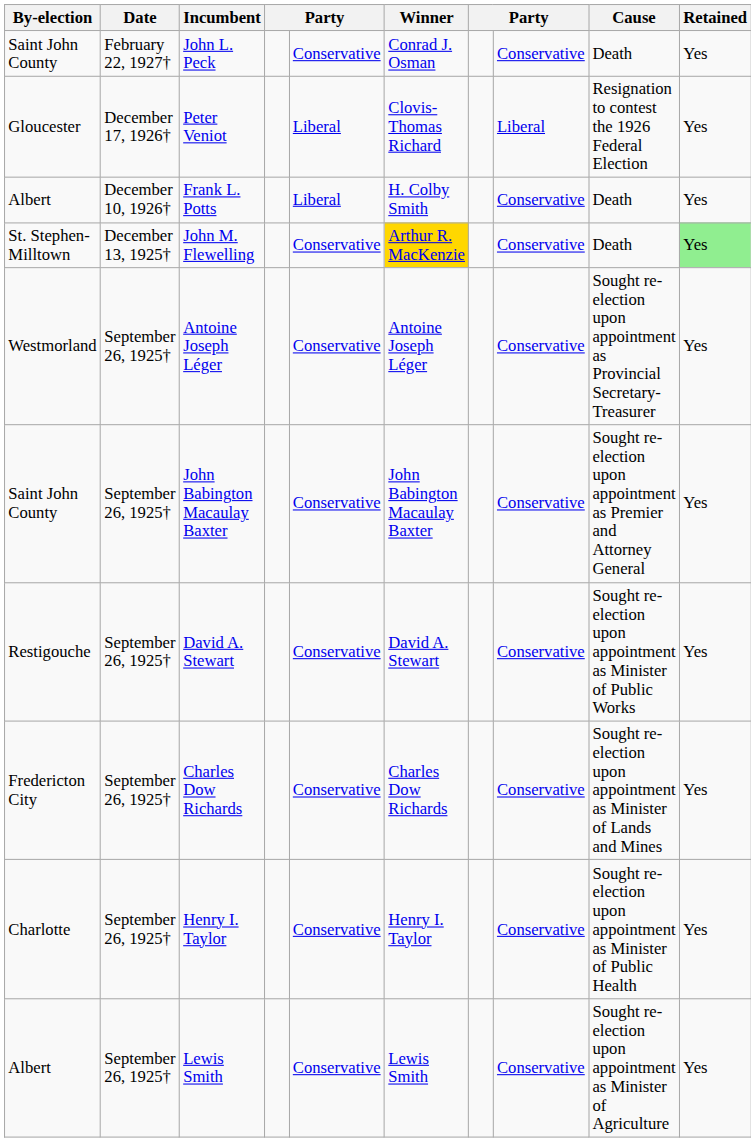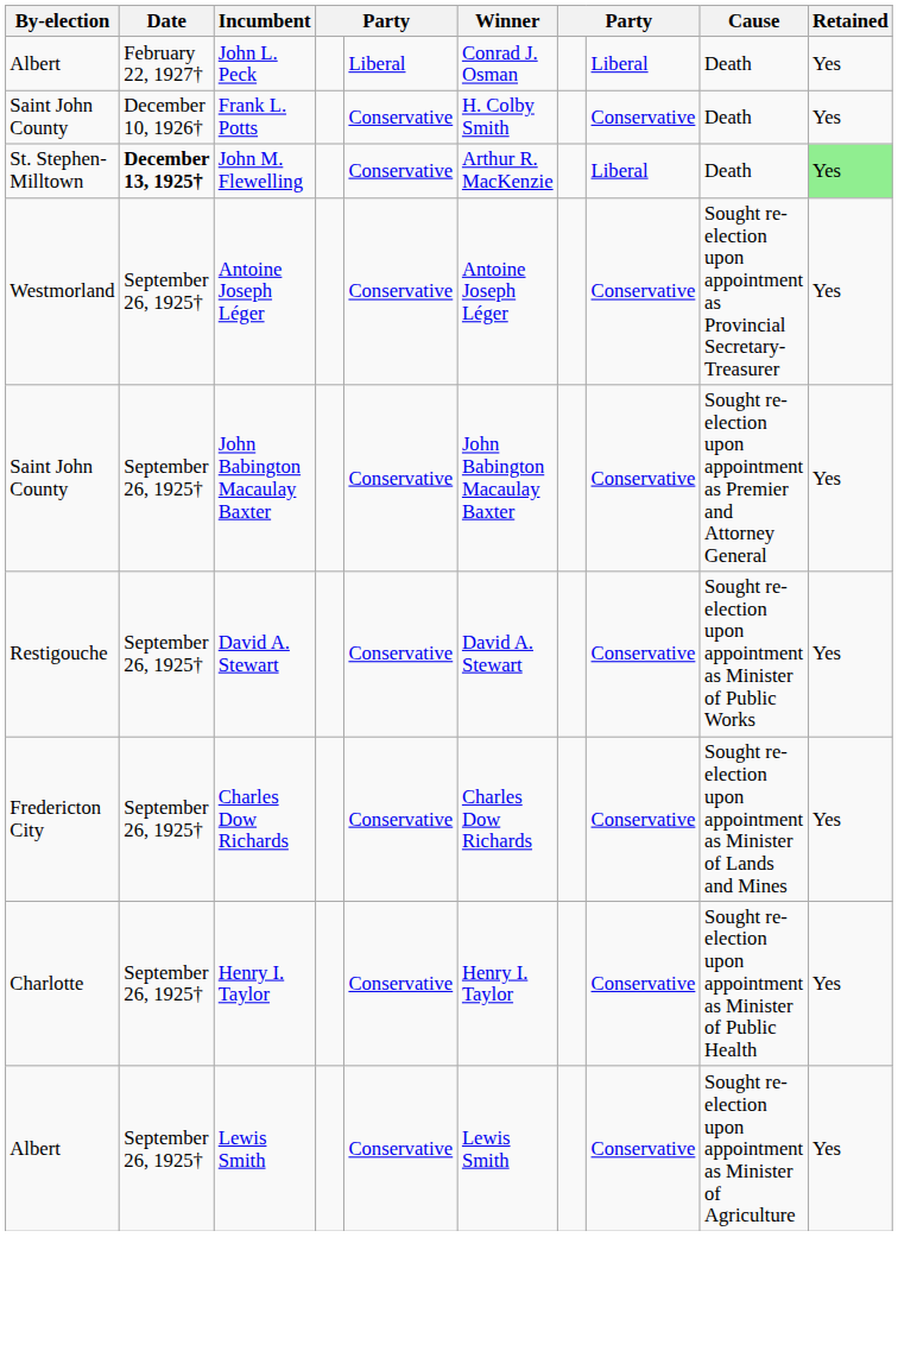John L. Peck | By-election: Saint John County -> Albert
John L. Peck | column 5: Conservative -> Liberal
John L. Peck | column 8: Conservative -> Liberal
- row: Gloucester | December 17, 1926† | Peter Veniot | Liberal | Clovis-Thomas Richard | Liberal | Resignation to contest the 1926 Federal Election | Yes
Frank L. Potts | By-election: Albert -> Saint John County
Frank L. Potts | column 5: Liberal -> Conservative
John M. Flewelling | Date: normal -> bold
John M. Flewelling | Winner: gold background -> no background
John M. Flewelling | column 8: Conservative -> Liberal
